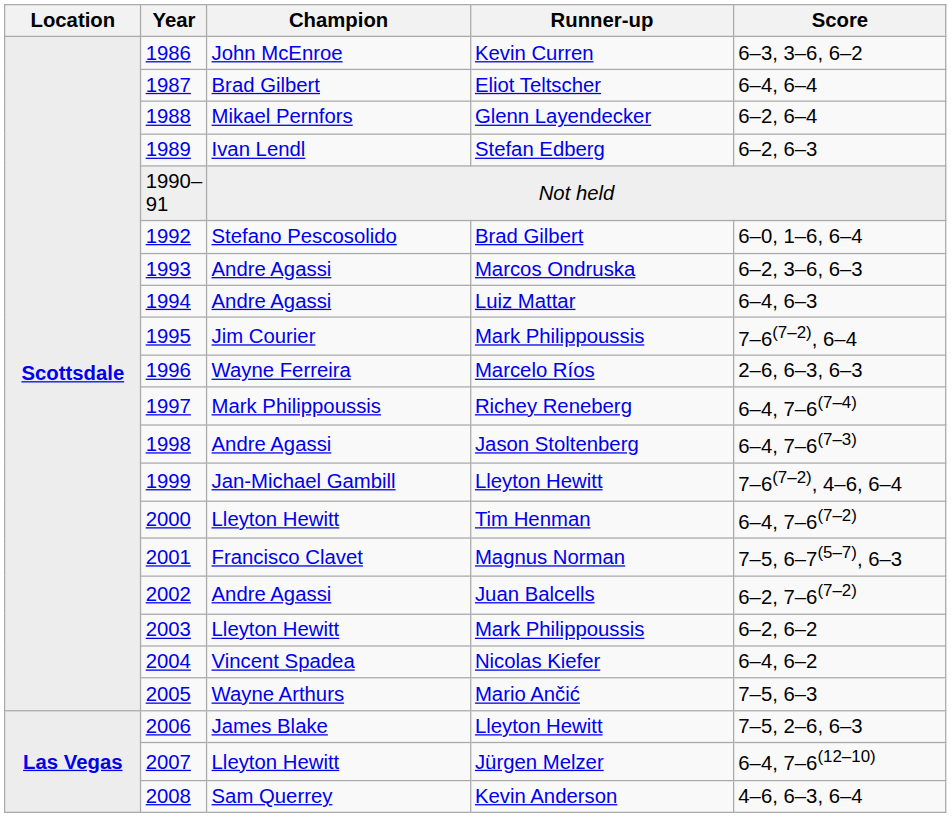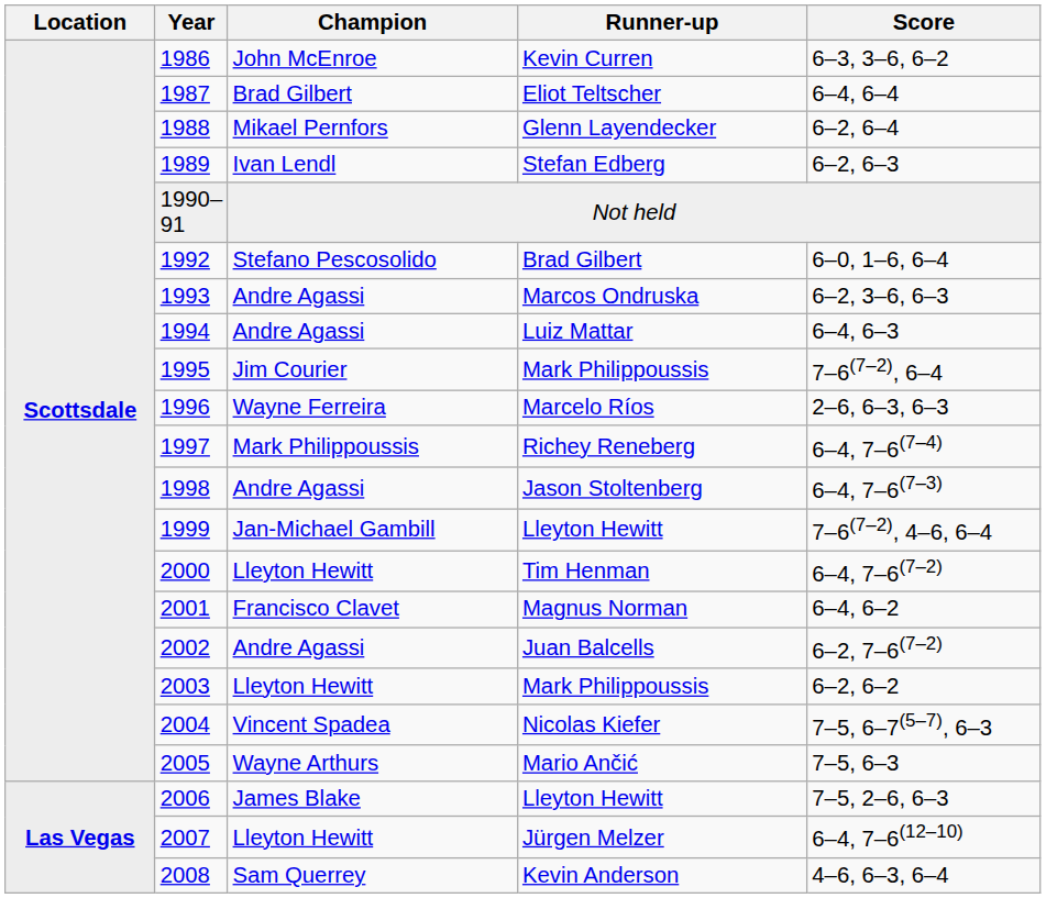Magnus Norman | Score: 7–5, 6–7(5–7), 6–3 -> 6–4, 6–2
Nicolas Kiefer | Score: 6–4, 6–2 -> 7–5, 6–7(5–7), 6–3
